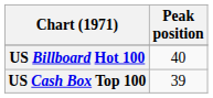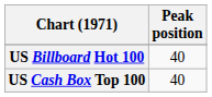US Cash Box Top 100 | Peak position: 39 -> 40
